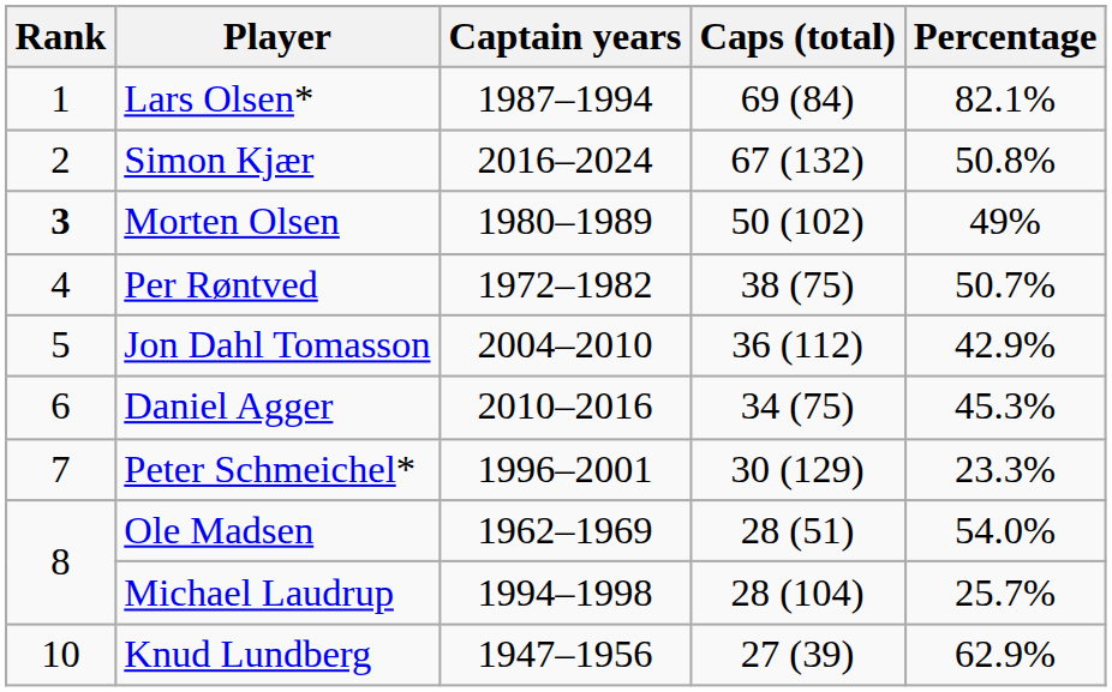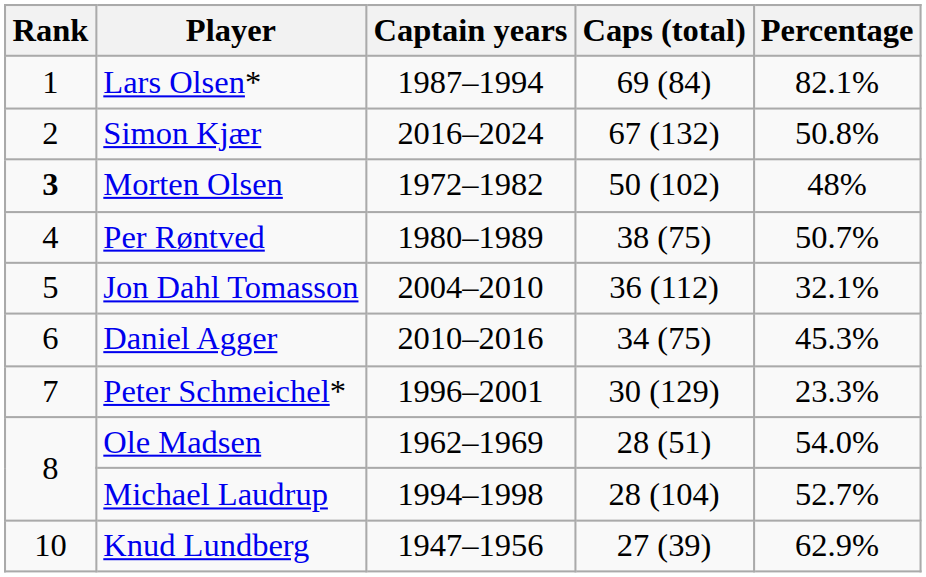Morten Olsen | Captain years: 1980–1989 -> 1972–1982
Morten Olsen | Percentage: 49% -> 48%
Per Røntved | Captain years: 1972–1982 -> 1980–1989
Jon Dahl Tomasson | Percentage: 42.9% -> 32.1%
Michael Laudrup | Percentage: 25.7% -> 52.7%
